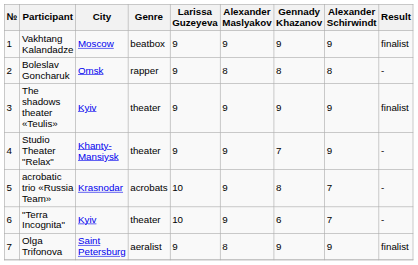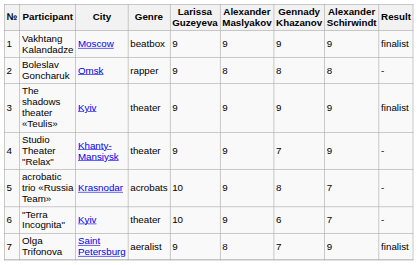Olga Trifonova | Gennady Khazanov: 9 -> 7
